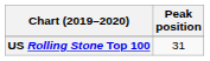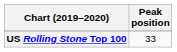US Rolling Stone Top 100 | Peak position: 31 -> 33
